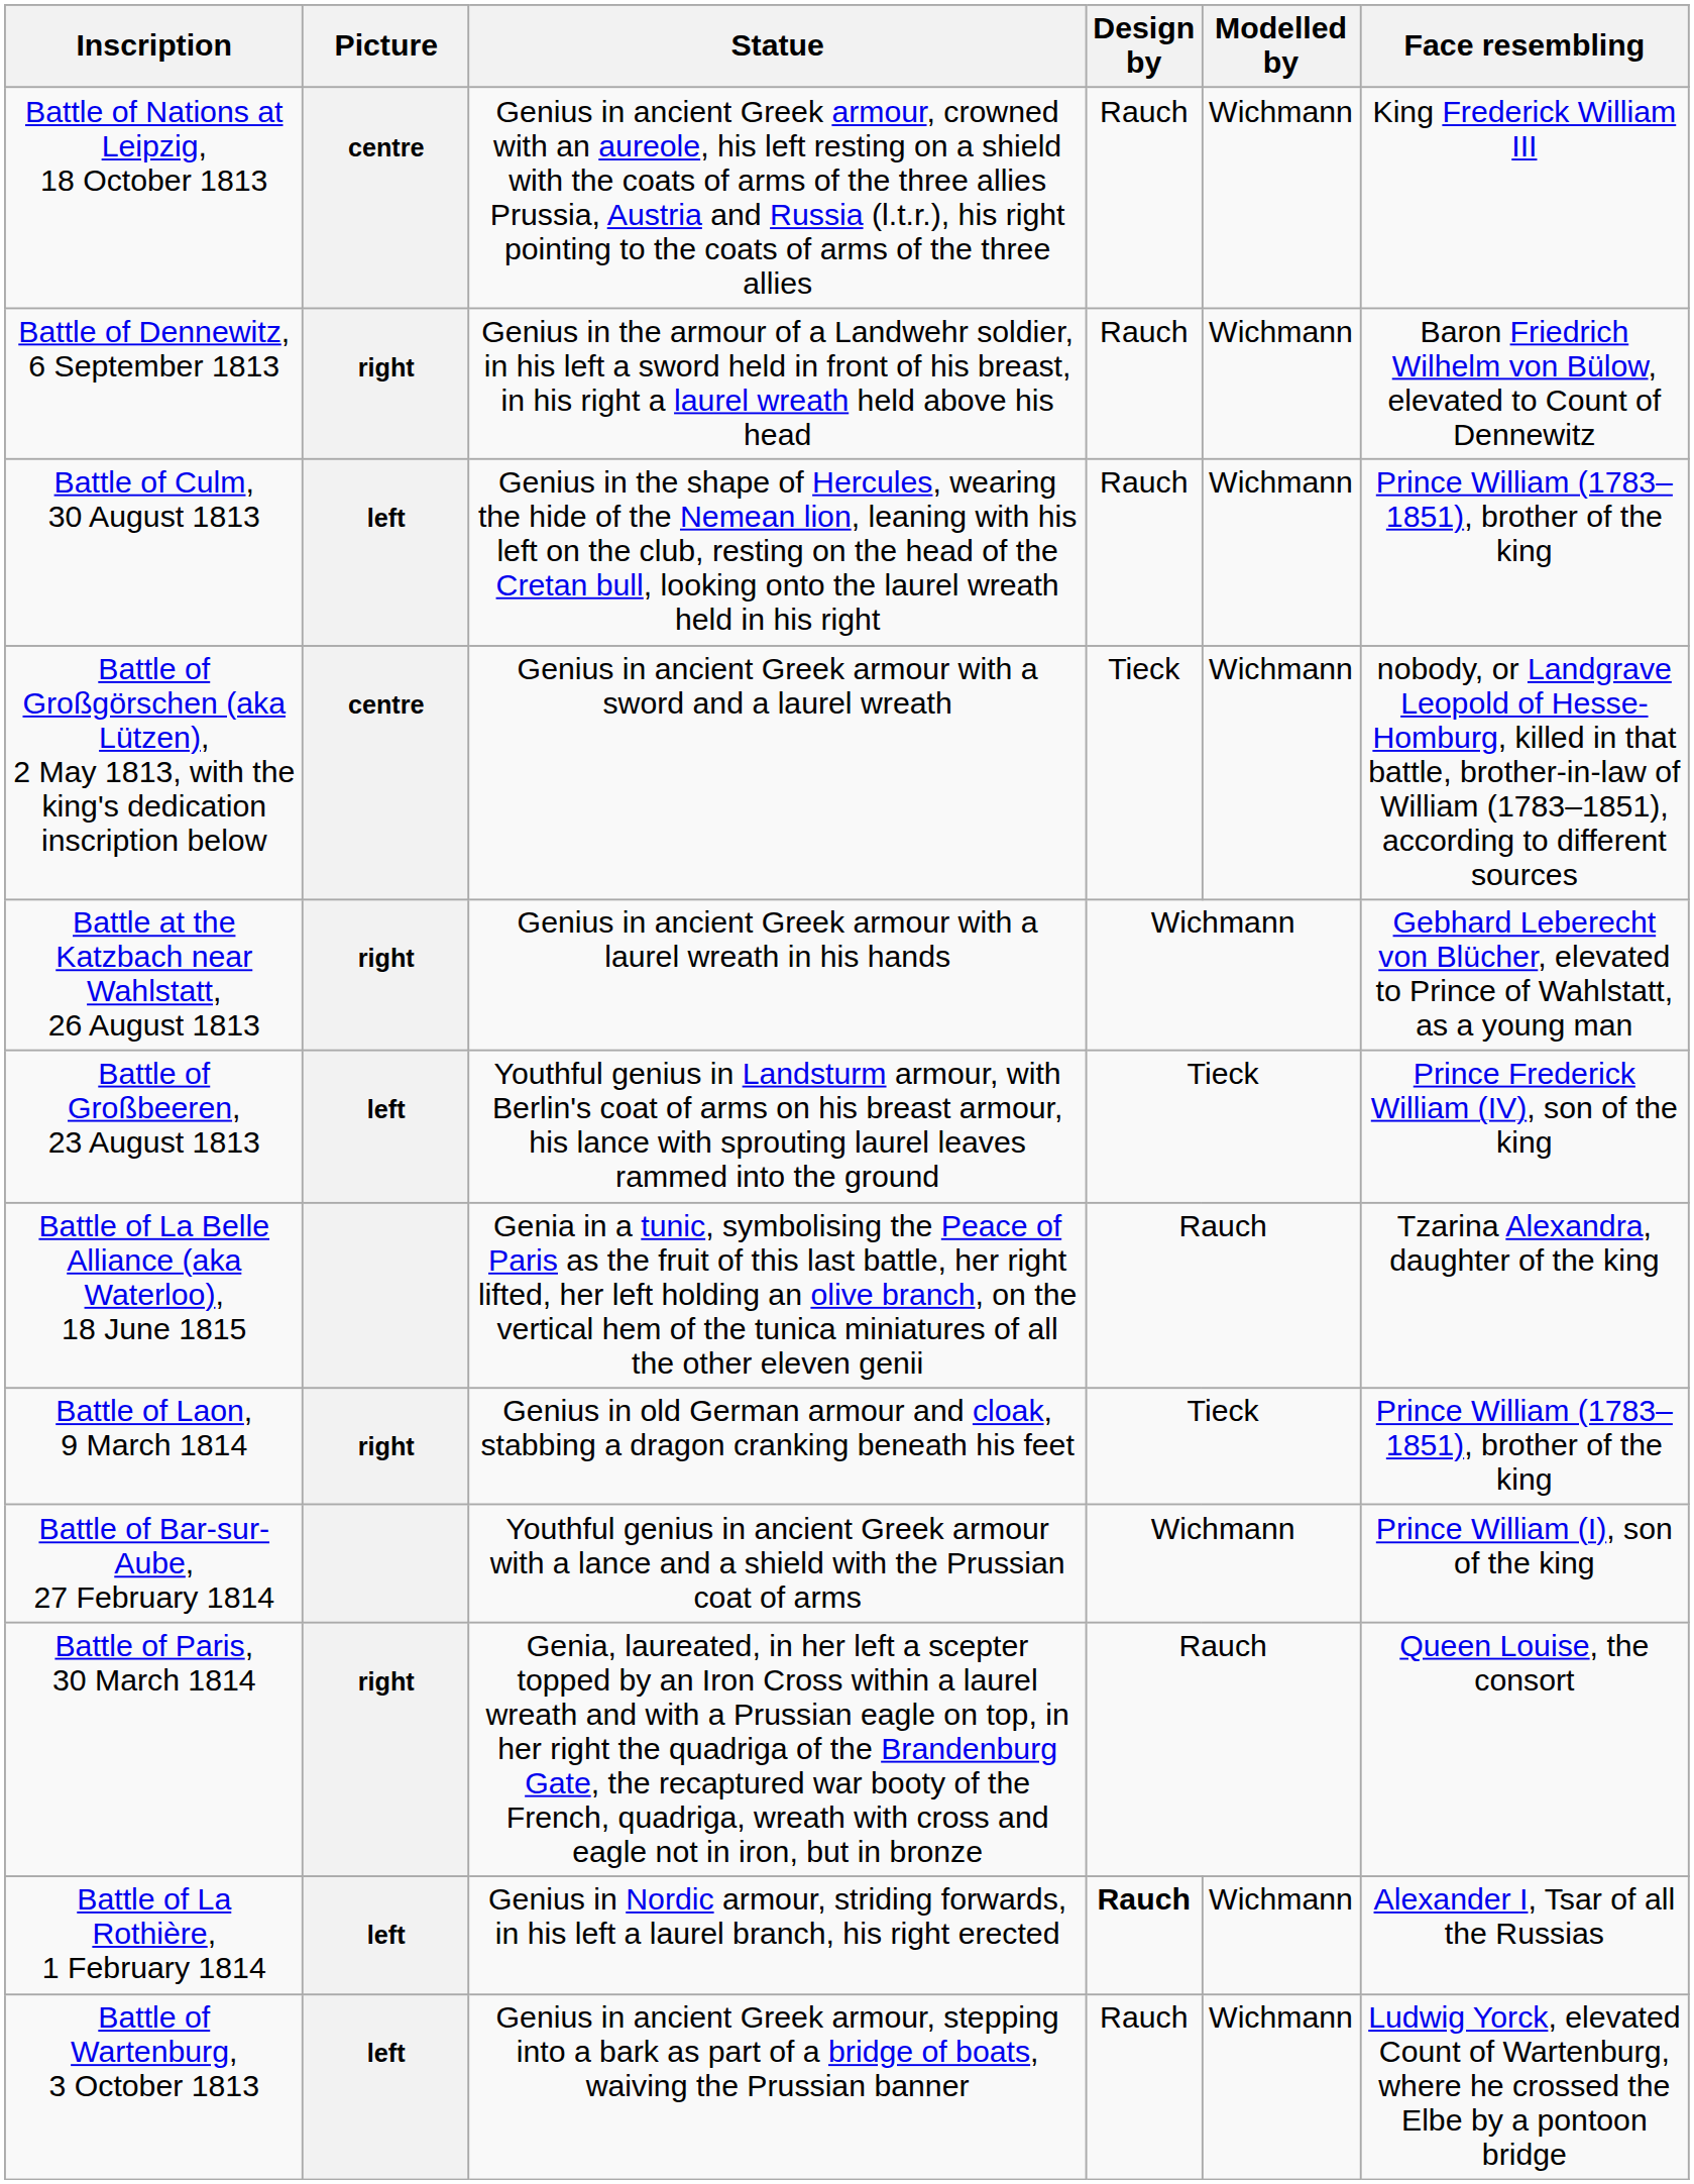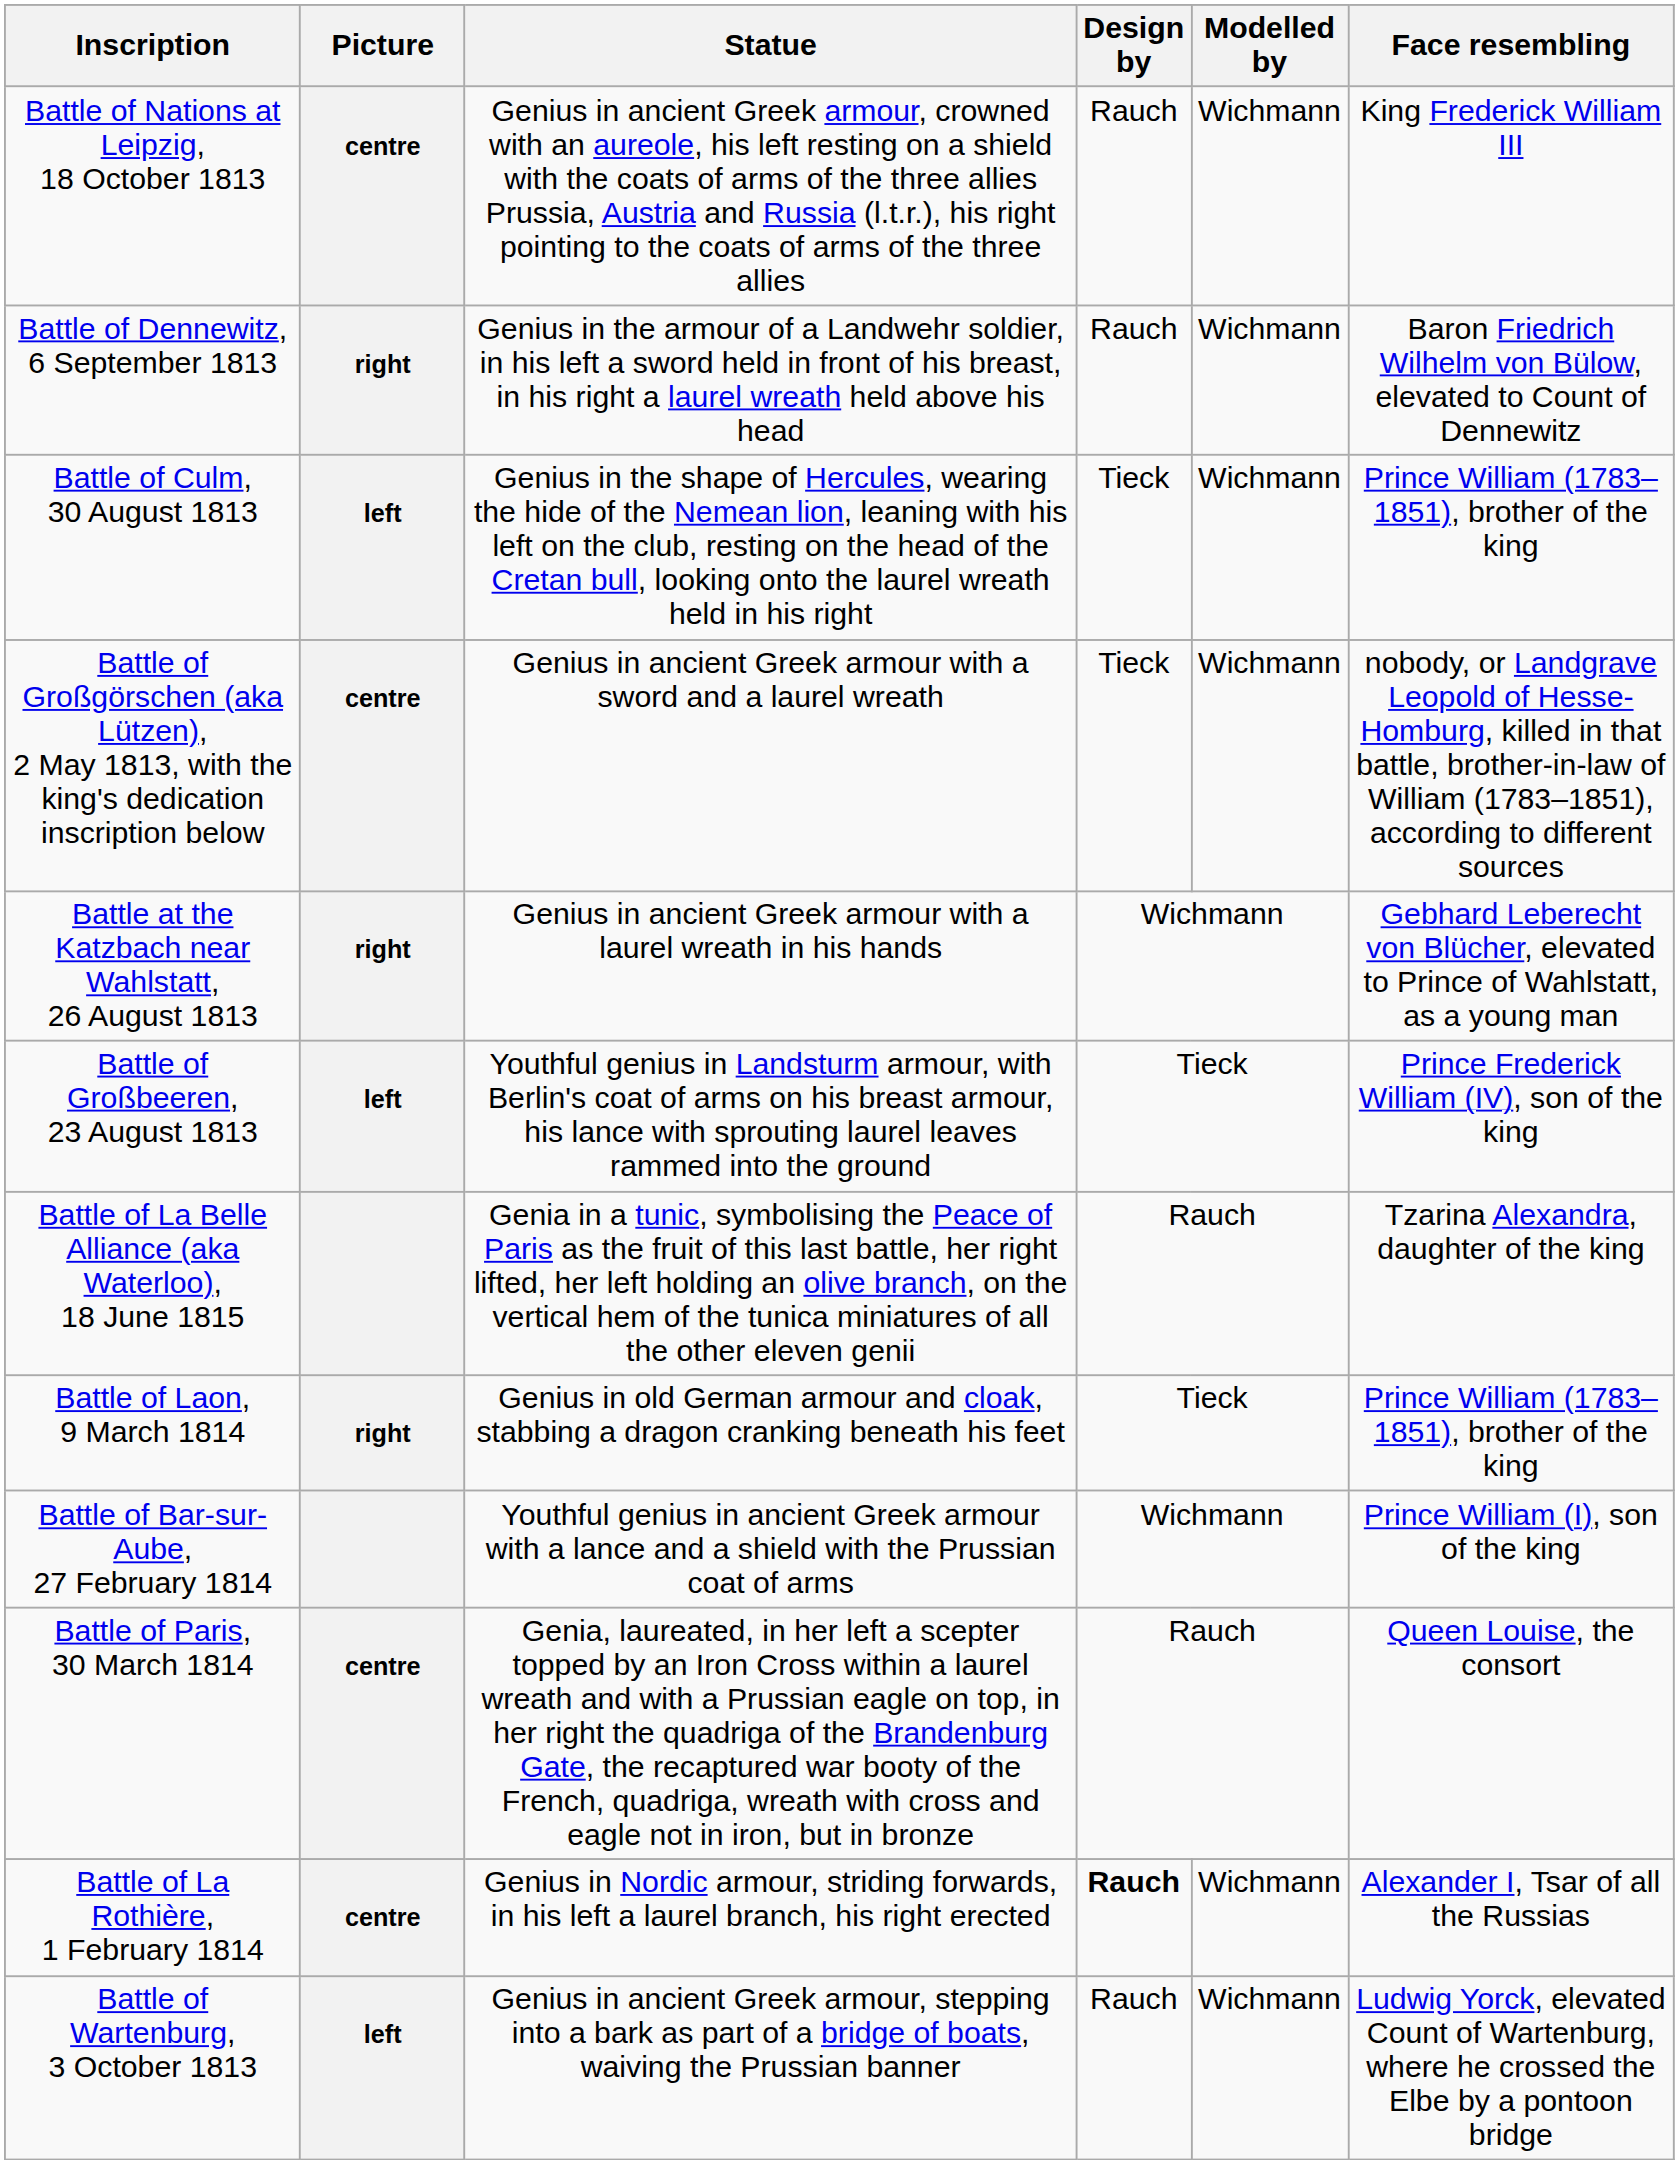Battle of Culm, 30 August 1813 | Design by: Rauch -> Tieck
Battle of Paris, 30 March 1814 | Picture: right -> centre
Battle of La Rothière, 1 February 1814 | Picture: left -> centre
